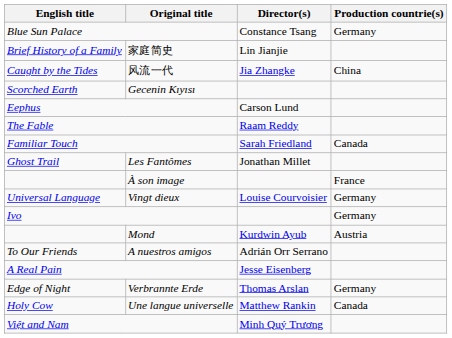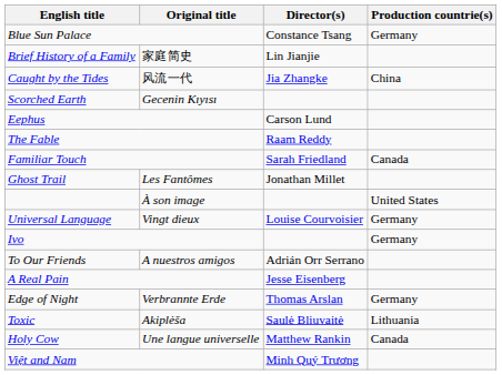À son image | Production countrie(s): France -> United States
- row: Mond | Kurdwin Ayub | Austria
+ row: Toxic | Akiplėša | Saulė Bliuvaitė | Lithuania
